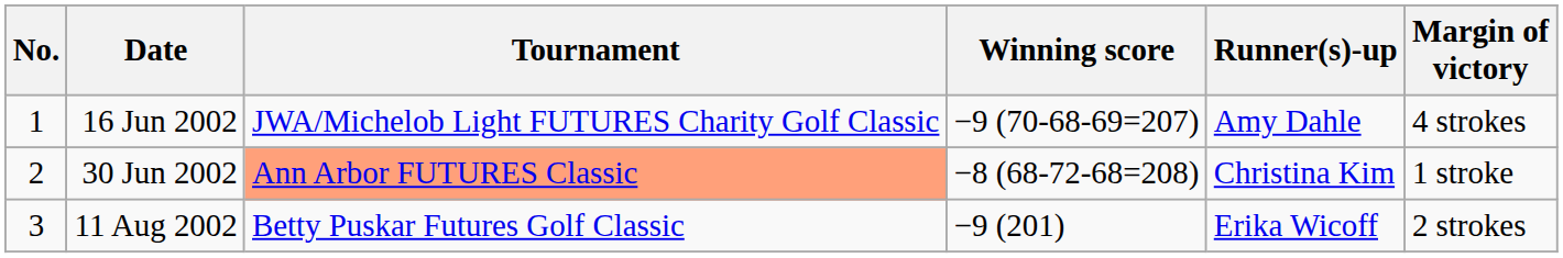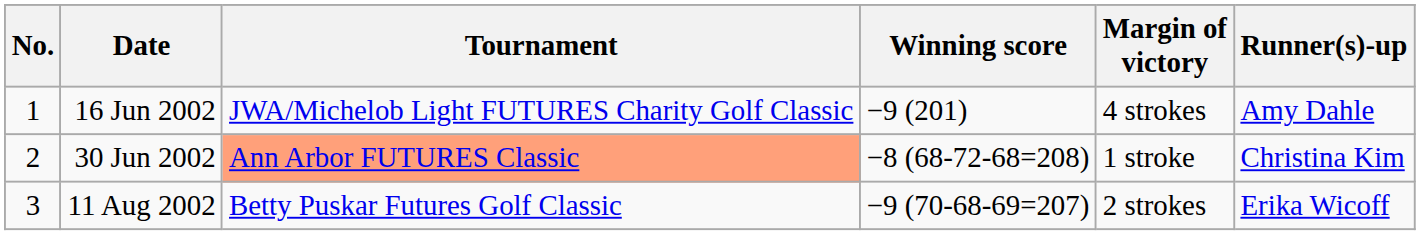columns swapped: Margin of victory <-> Runner(s)-up
16 Jun 2002 | Winning score: −9 (70-68-69=207) -> −9 (201)
11 Aug 2002 | Winning score: −9 (201) -> −9 (70-68-69=207)
